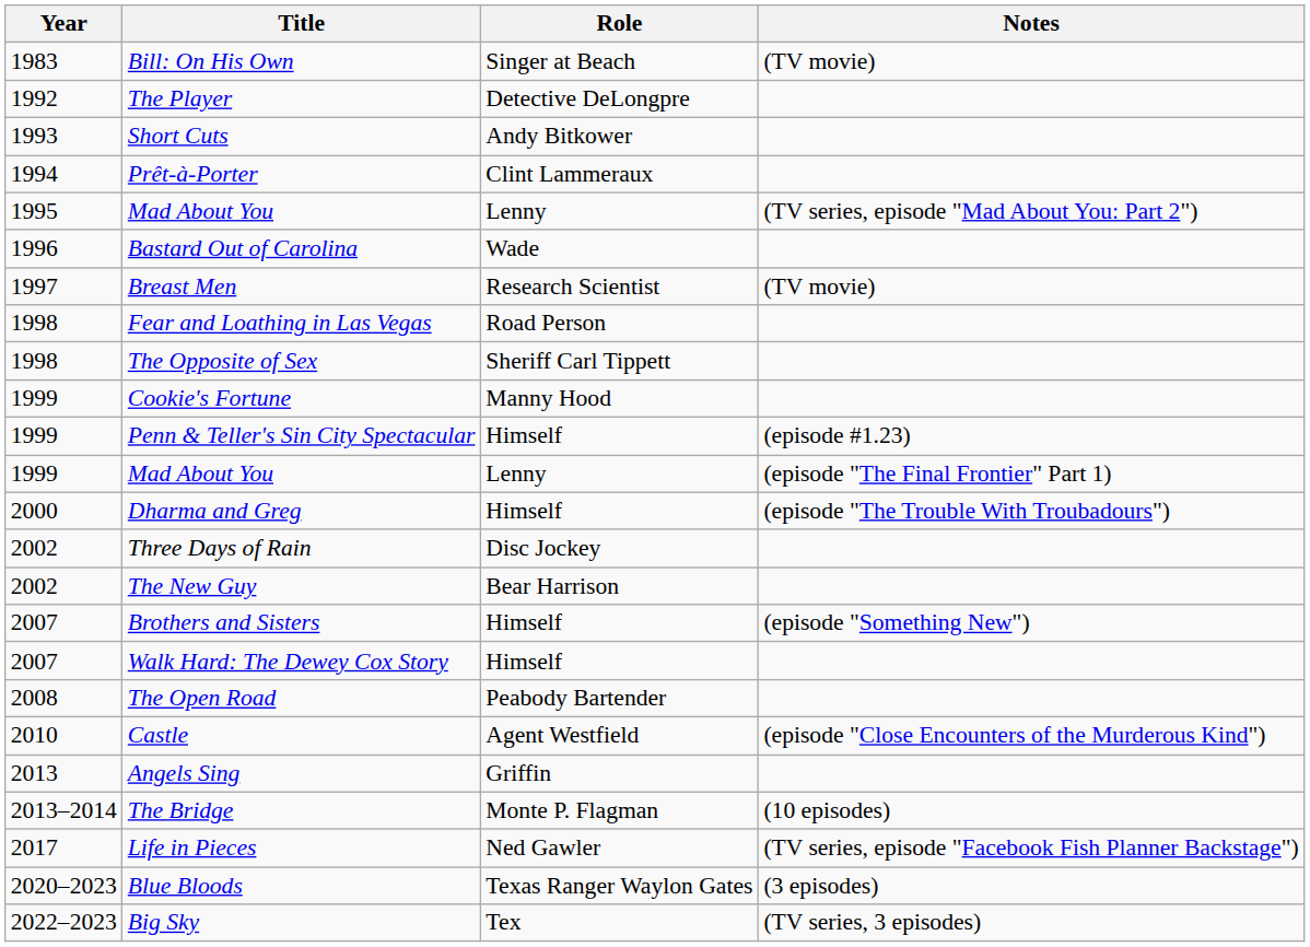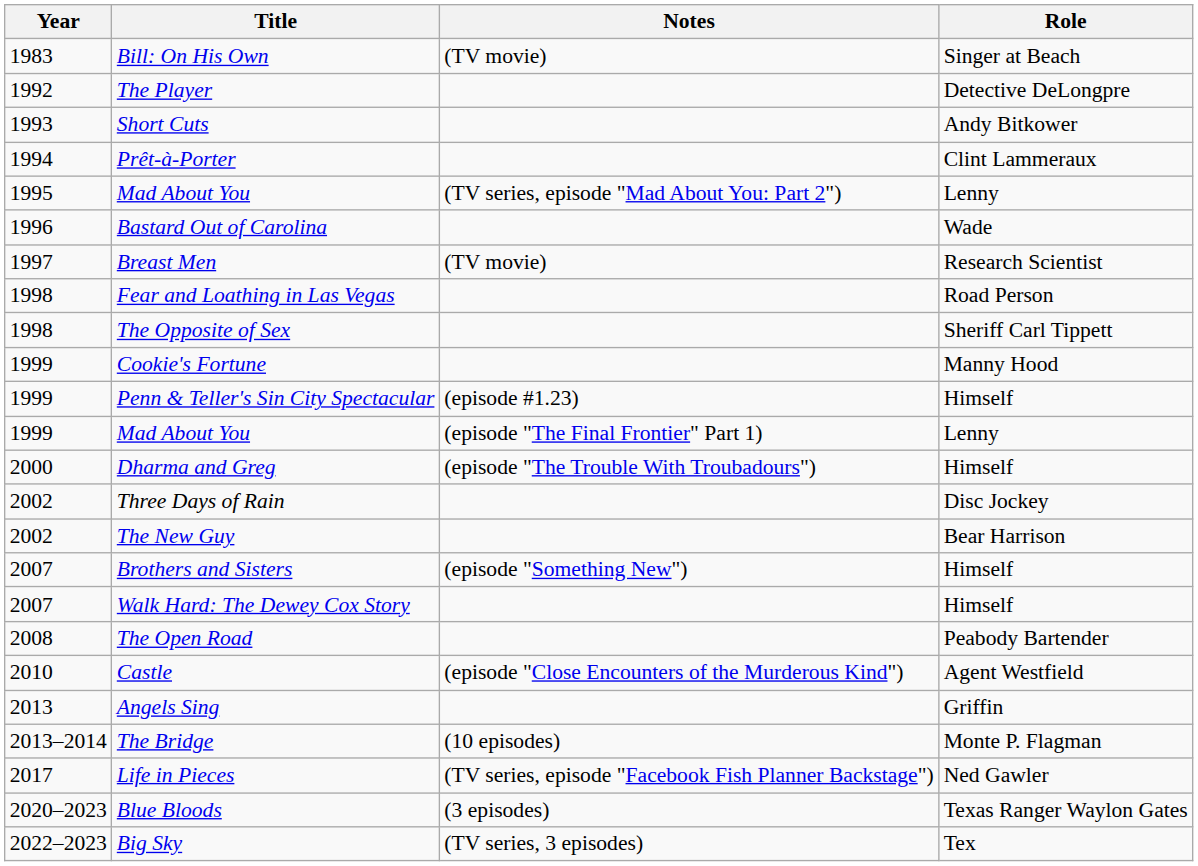columns swapped: Role <-> Notes
